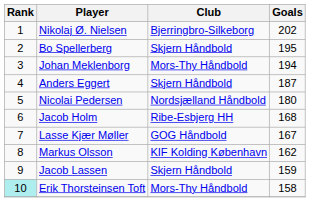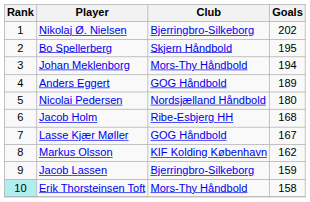Anders Eggert | Club: Skjern Håndbold -> GOG Håndbold
Anders Eggert | Goals: 187 -> 189
Jacob Lassen | Club: Skjern Håndbold -> Bjerringbro-Silkeborg
